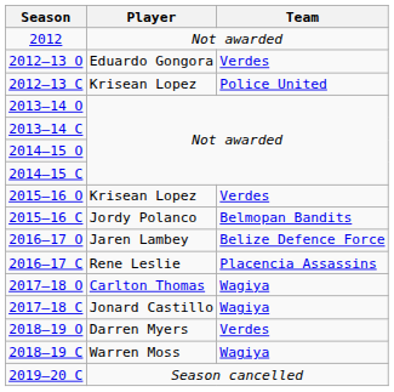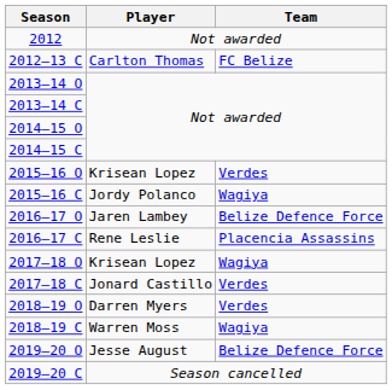- row: 2012–13 O | Eduardo Gongora | Verdes
2012–13 C | Player: Krisean Lopez -> Carlton Thomas
2012–13 C | Team: Police United -> FC Belize
2015–16 C | Team: Belmopan Bandits -> Wagiya
2017–18 O | Player: Carlton Thomas -> Krisean Lopez
2017–18 C | Team: Wagiya -> Verdes
+ row: 2019–20 O | Jesse August | Belize Defence Force
